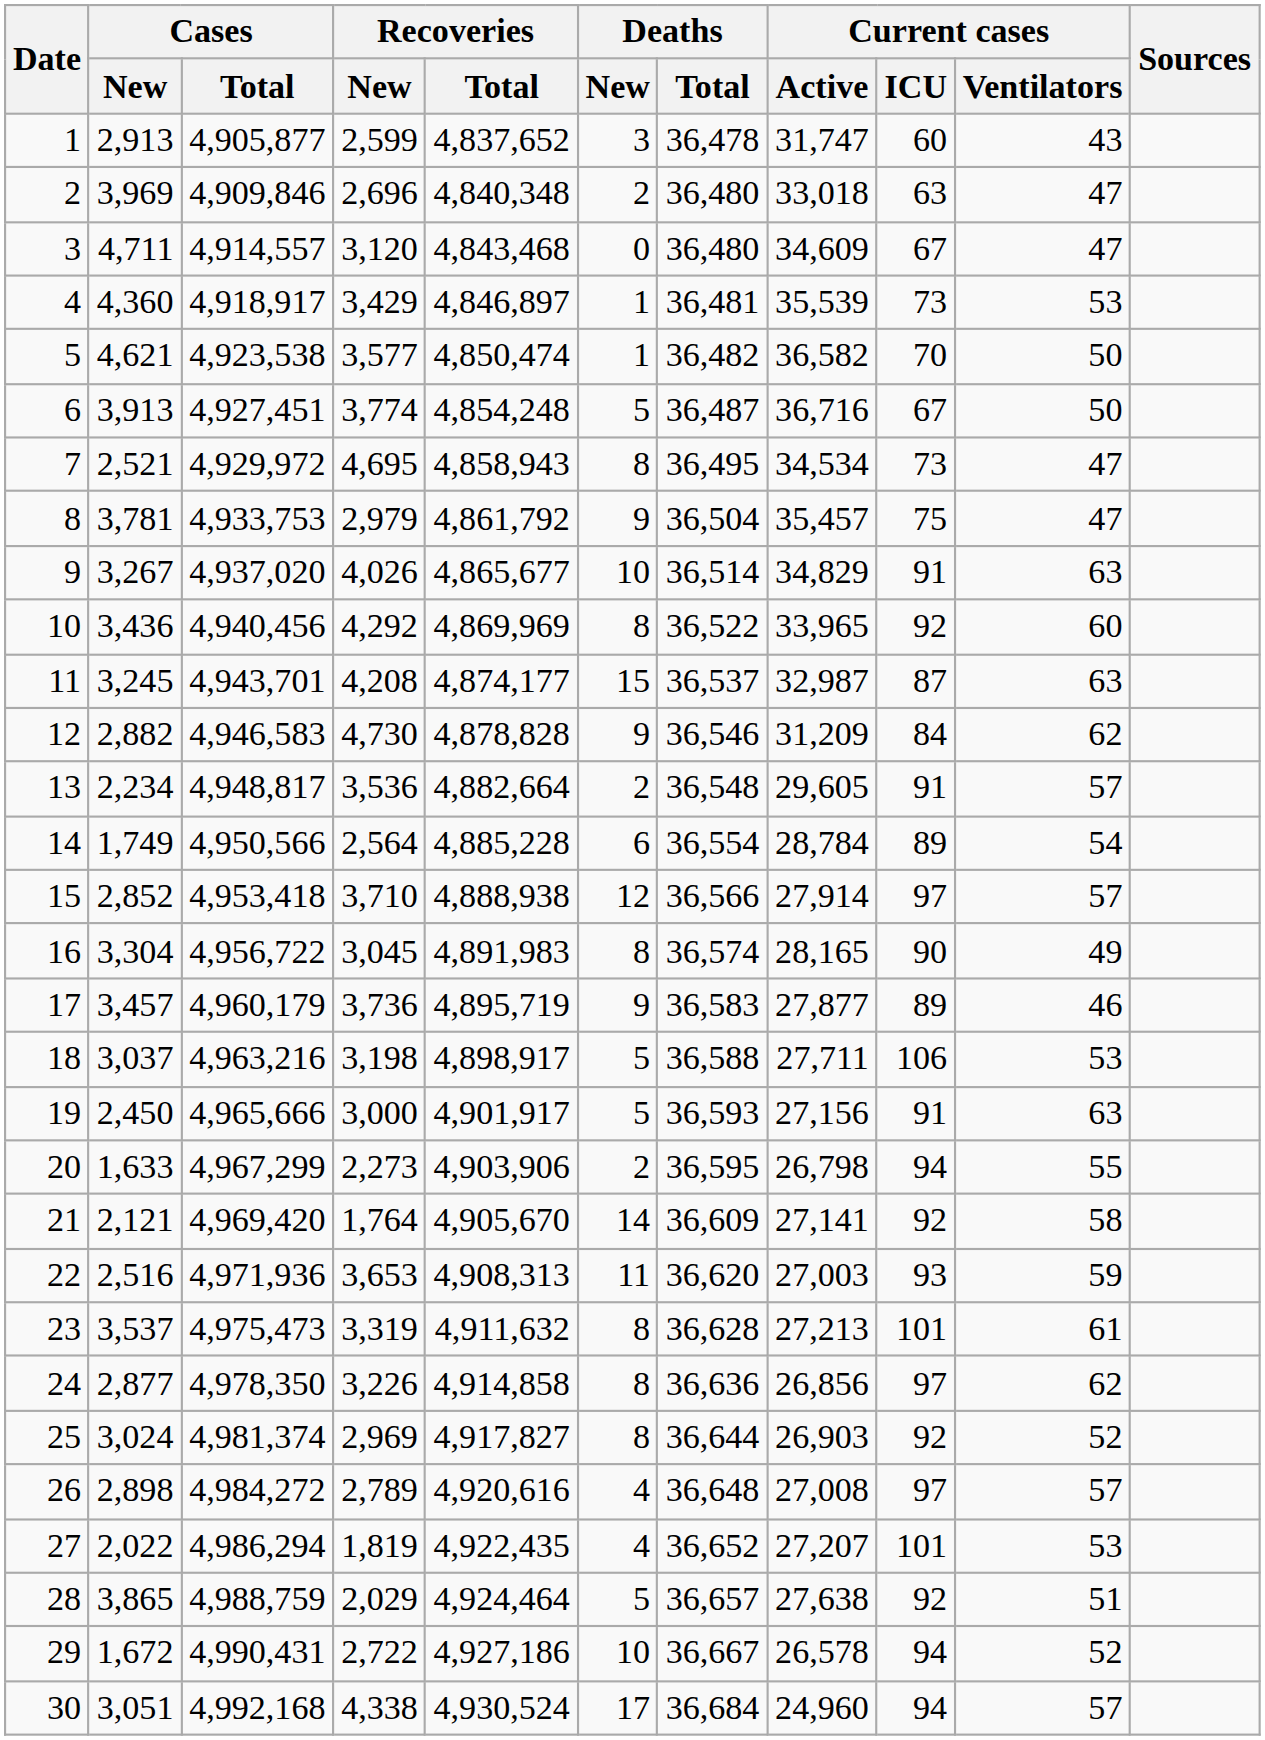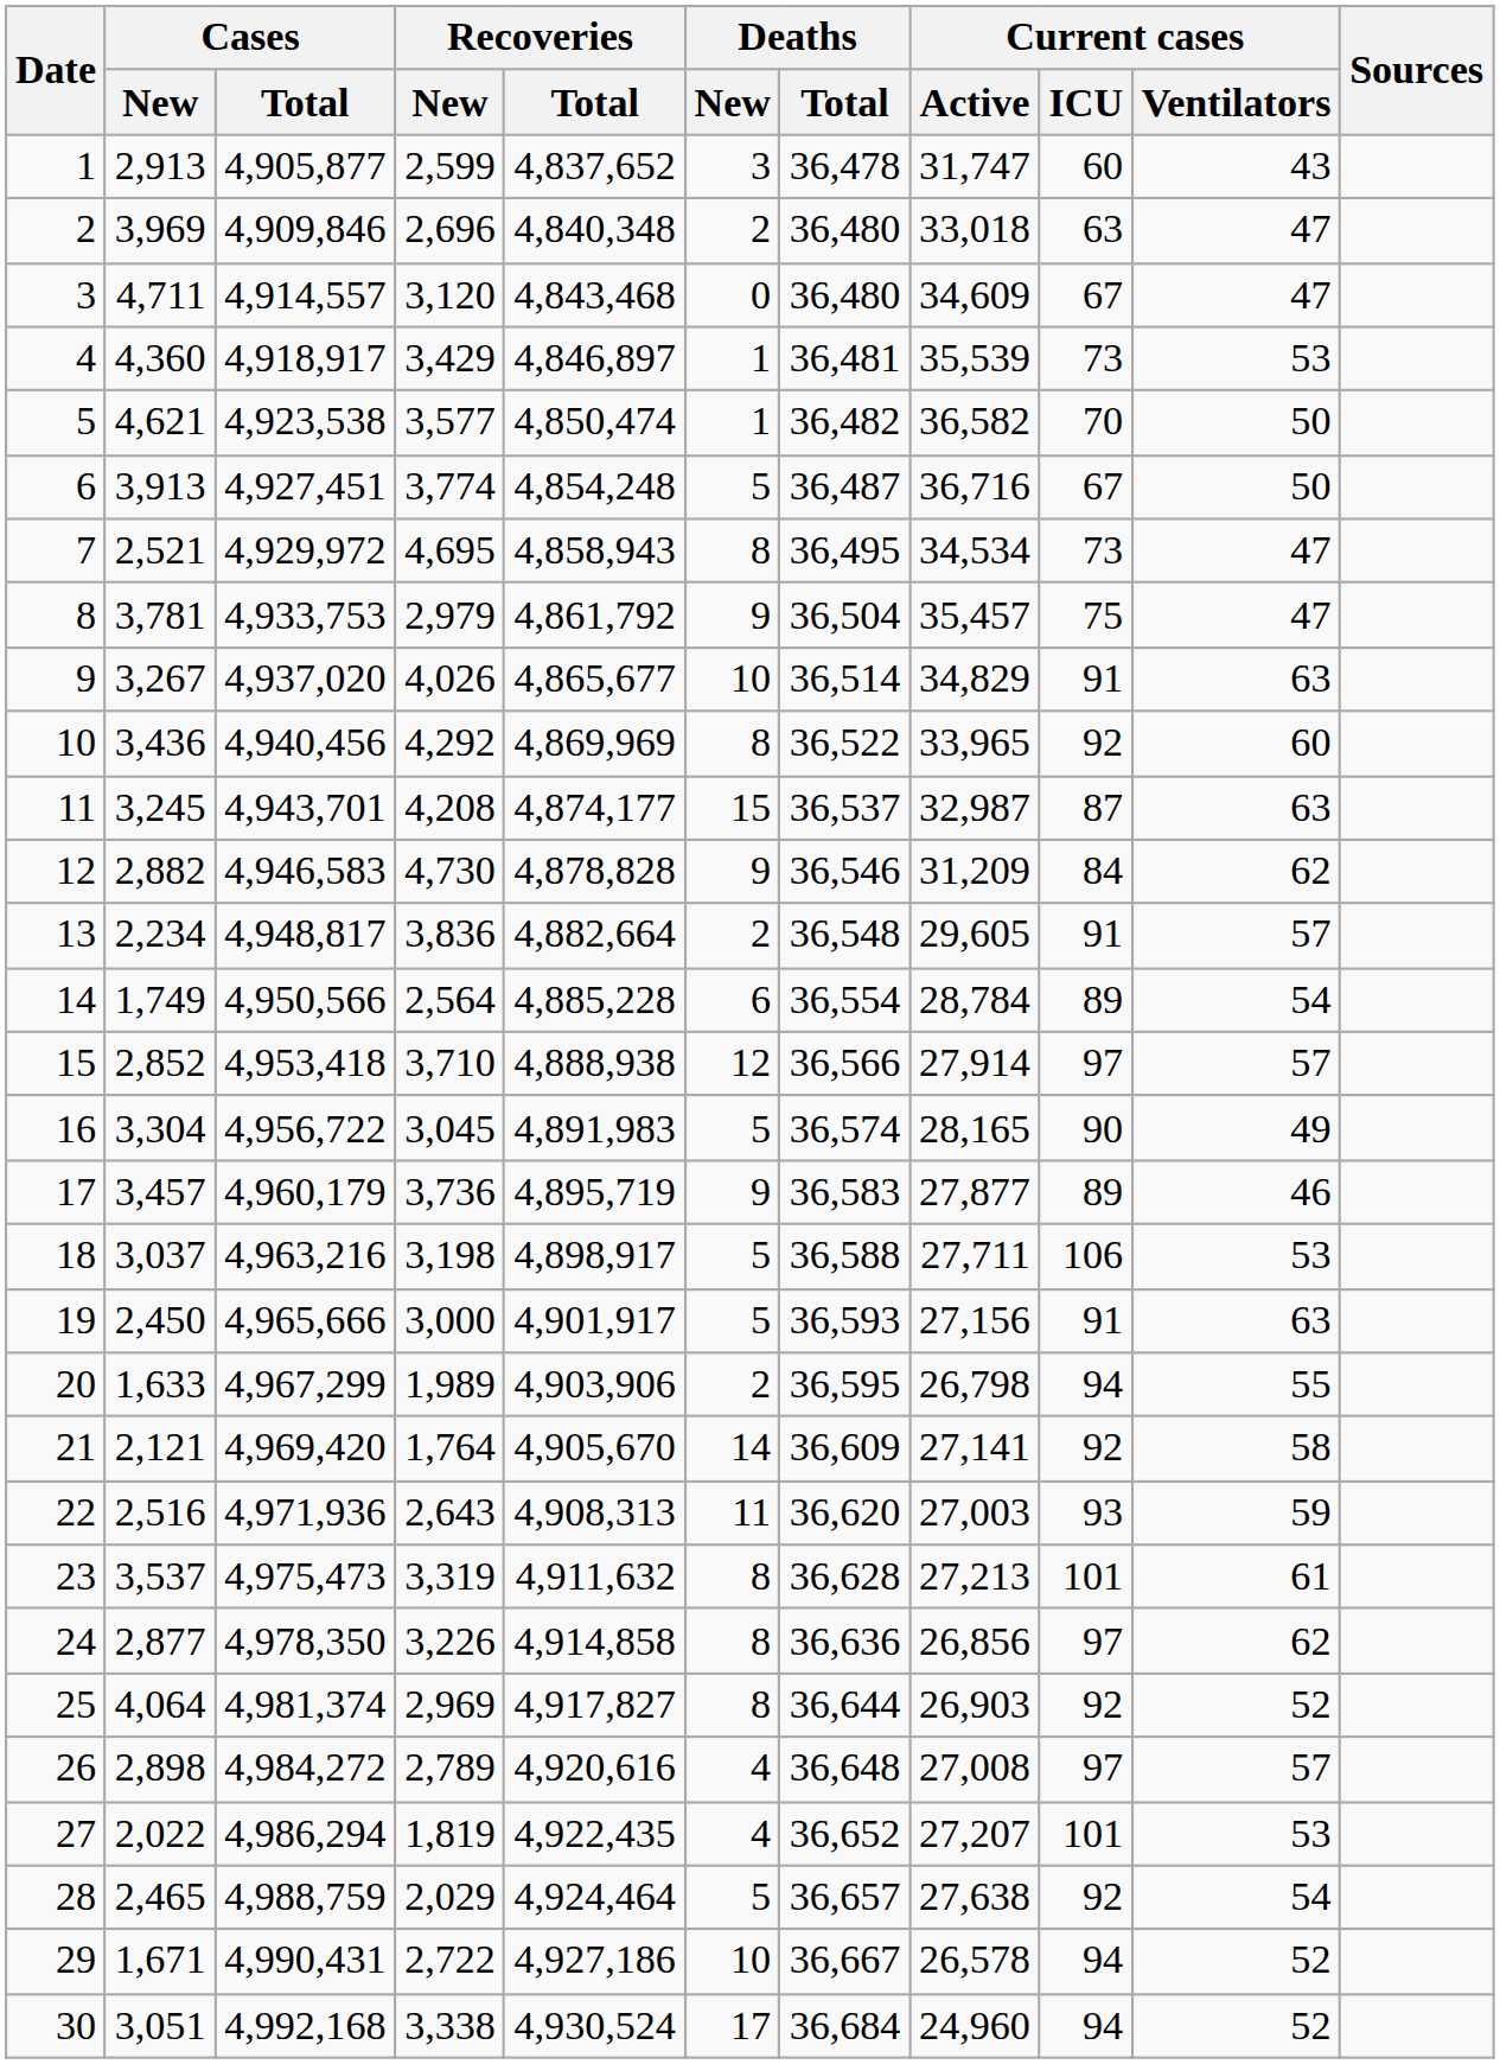13 | Recoveries / New: 3,536 -> 3,836
16 | Deaths / New: 8 -> 5
20 | Recoveries / New: 2,273 -> 1,989
22 | Recoveries / New: 3,653 -> 2,643
25 | Cases / New: 3,024 -> 4,064
28 | Cases / New: 3,865 -> 2,465
28 | Current cases / Ventilators: 51 -> 54
29 | Cases / New: 1,672 -> 1,671
30 | Recoveries / New: 4,338 -> 3,338
30 | Current cases / Ventilators: 57 -> 52
